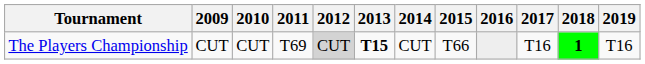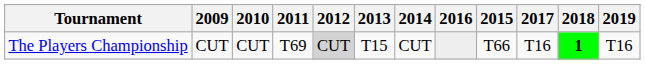columns swapped: 2015 <-> 2016
The Players Championship | 2013: bold -> normal
